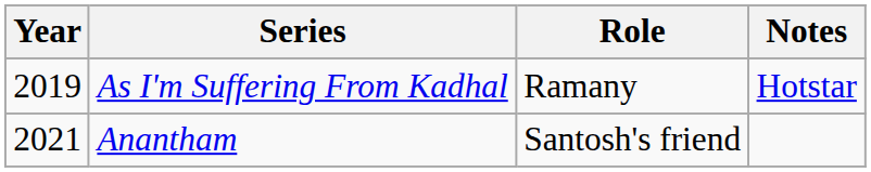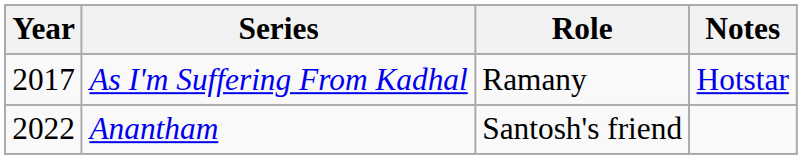As I'm Suffering From Kadhal | Year: 2019 -> 2017
Anantham | Year: 2021 -> 2022
